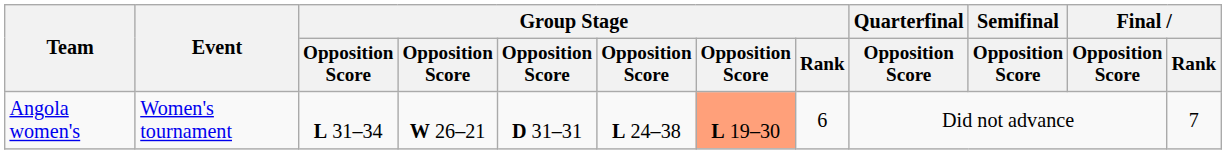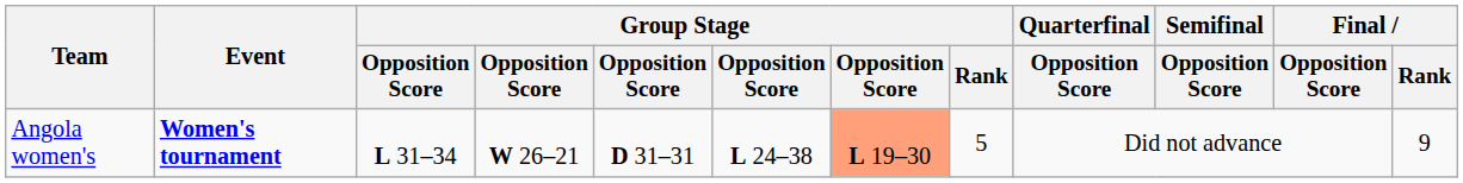Angola women's | Event: normal -> bold
Angola women's | Group Stage / Rank: 6 -> 5
Angola women's | Final / Rank: 7 -> 9
